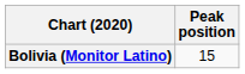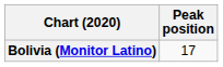Bolivia (Monitor Latino) | Peak position: 15 -> 17
